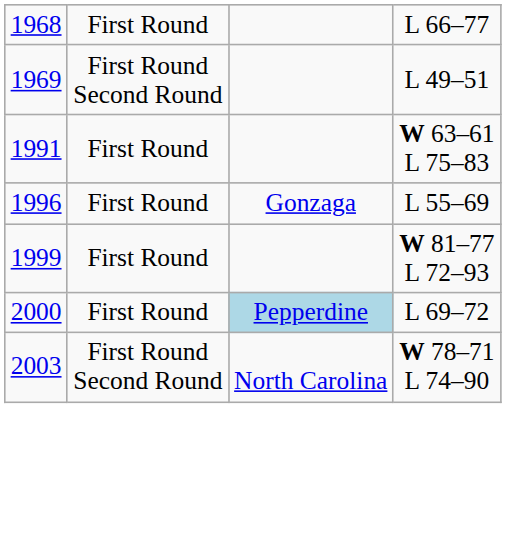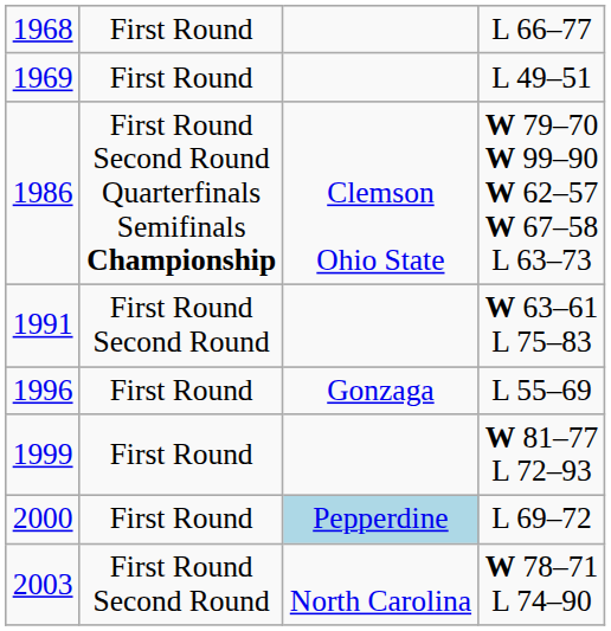L 49–51 | column 2: First Round Second Round -> First Round
+ row: 1986 | First Round Second Round Quarterfinals Semifinals Championship | Clemson Ohio State | W 79–70 W 99–90 W 62–57 W 67–58 L 63–73
W 63–61 L 75–83 | column 2: First Round -> First Round Second Round
